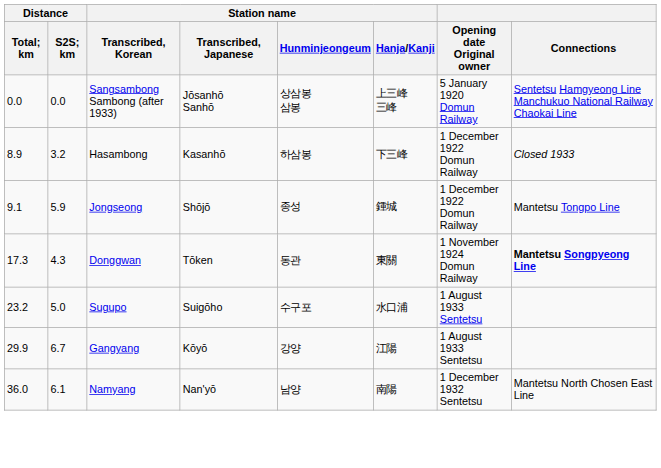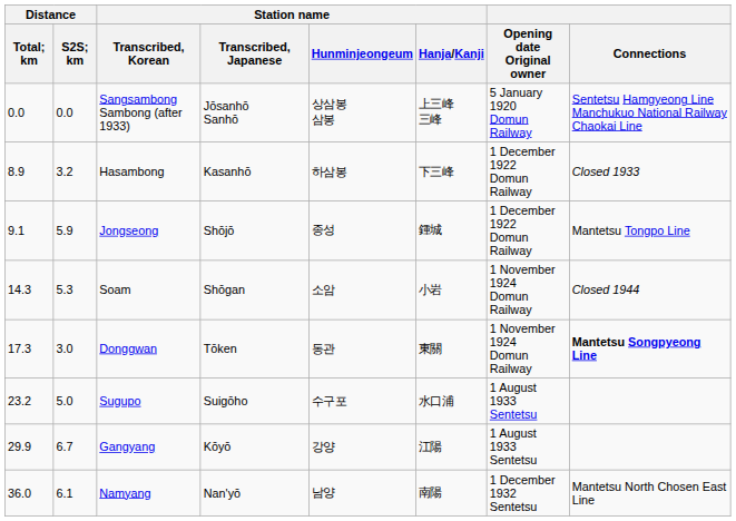+ row: 14.3 | 5.3 | Soam | Shōgan | 소암 | 小岩 | 1 November 1924 Domun Railway | Closed 1944
Donggwan | Distance / S2S; km: 4.3 -> 3.0
